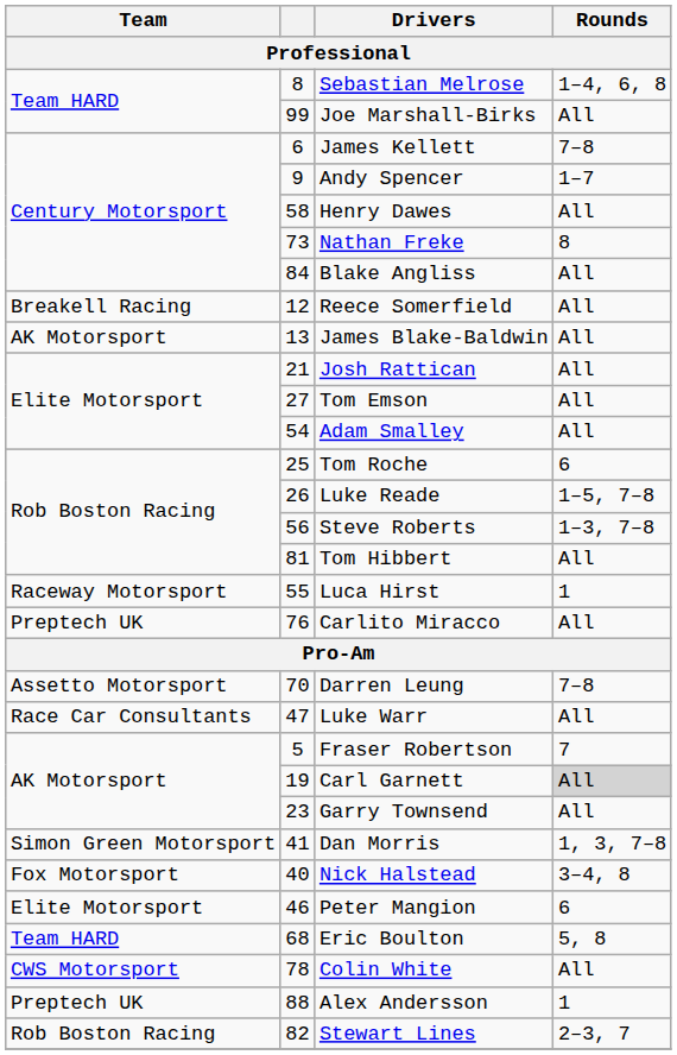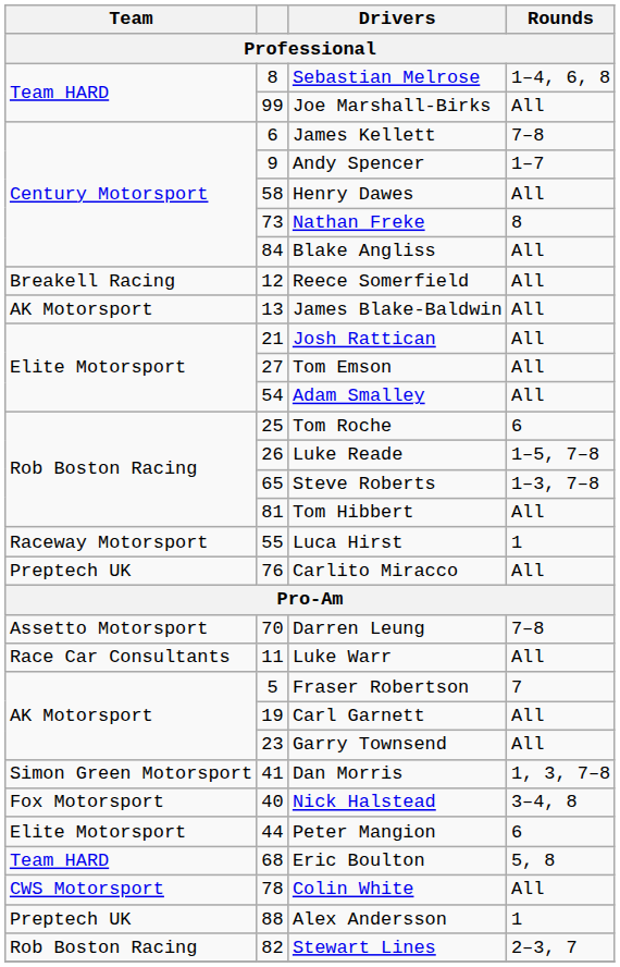Steve Roberts | column 2: 56 -> 65
Luke Warr | column 2: 47 -> 11
Carl Garnett | Rounds: lightgrey background -> no background
Peter Mangion | column 2: 46 -> 44
